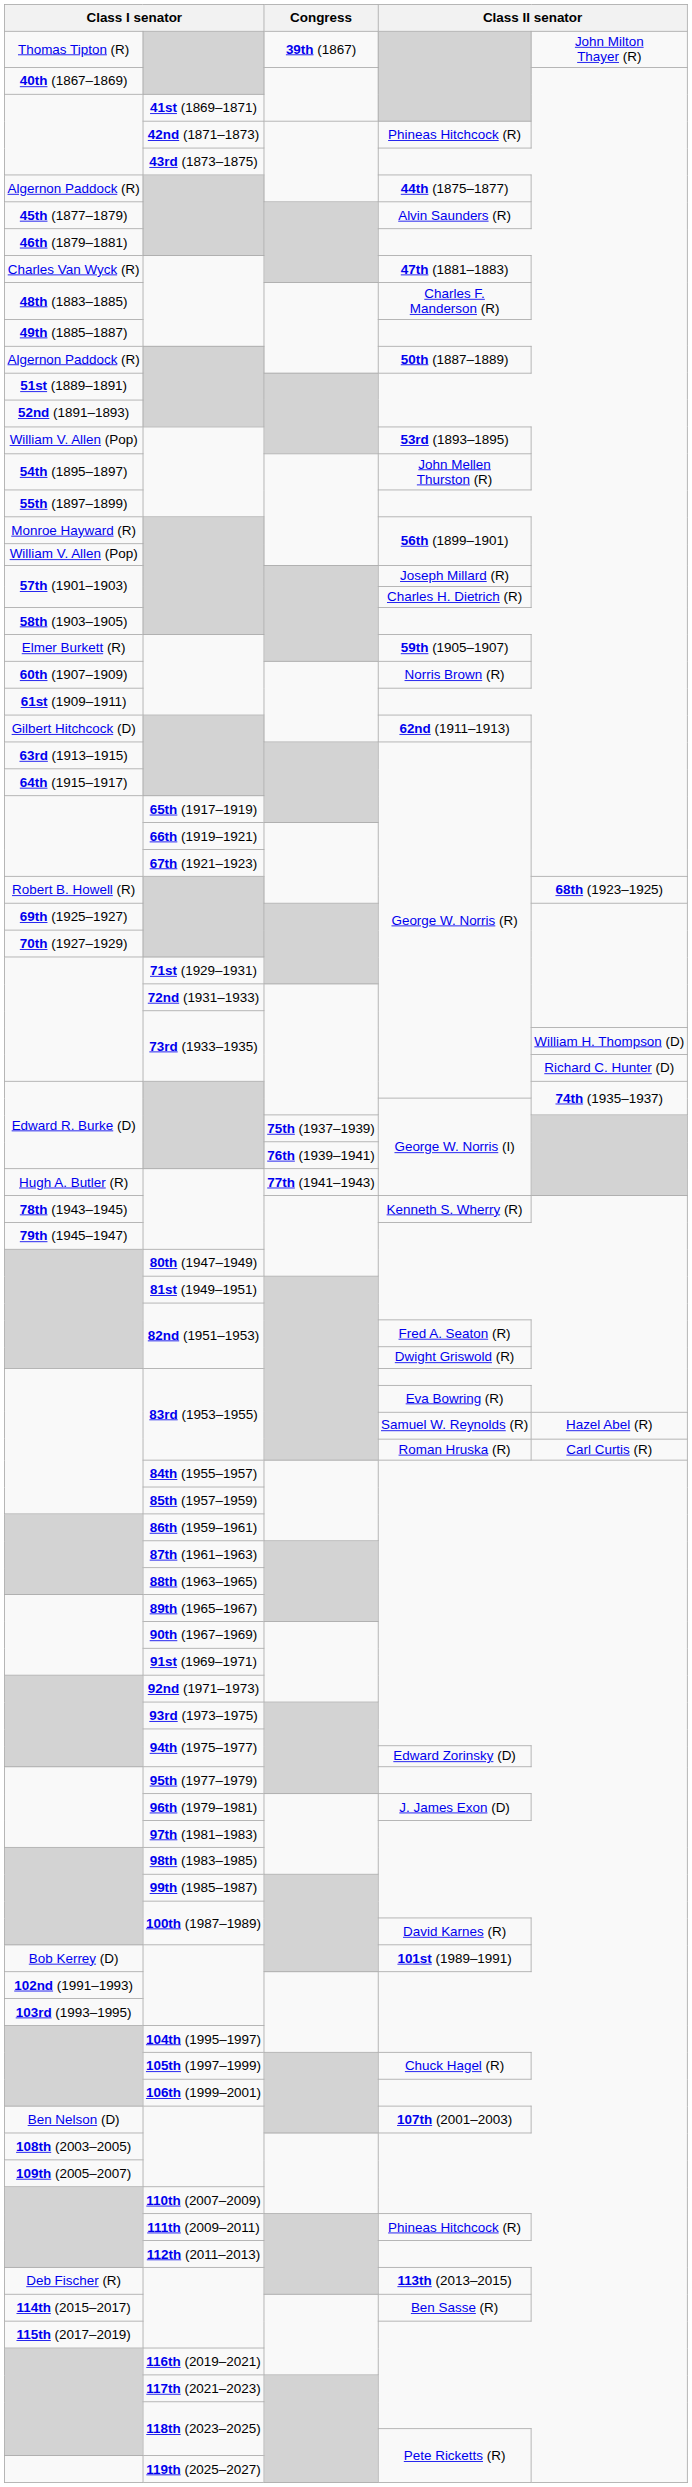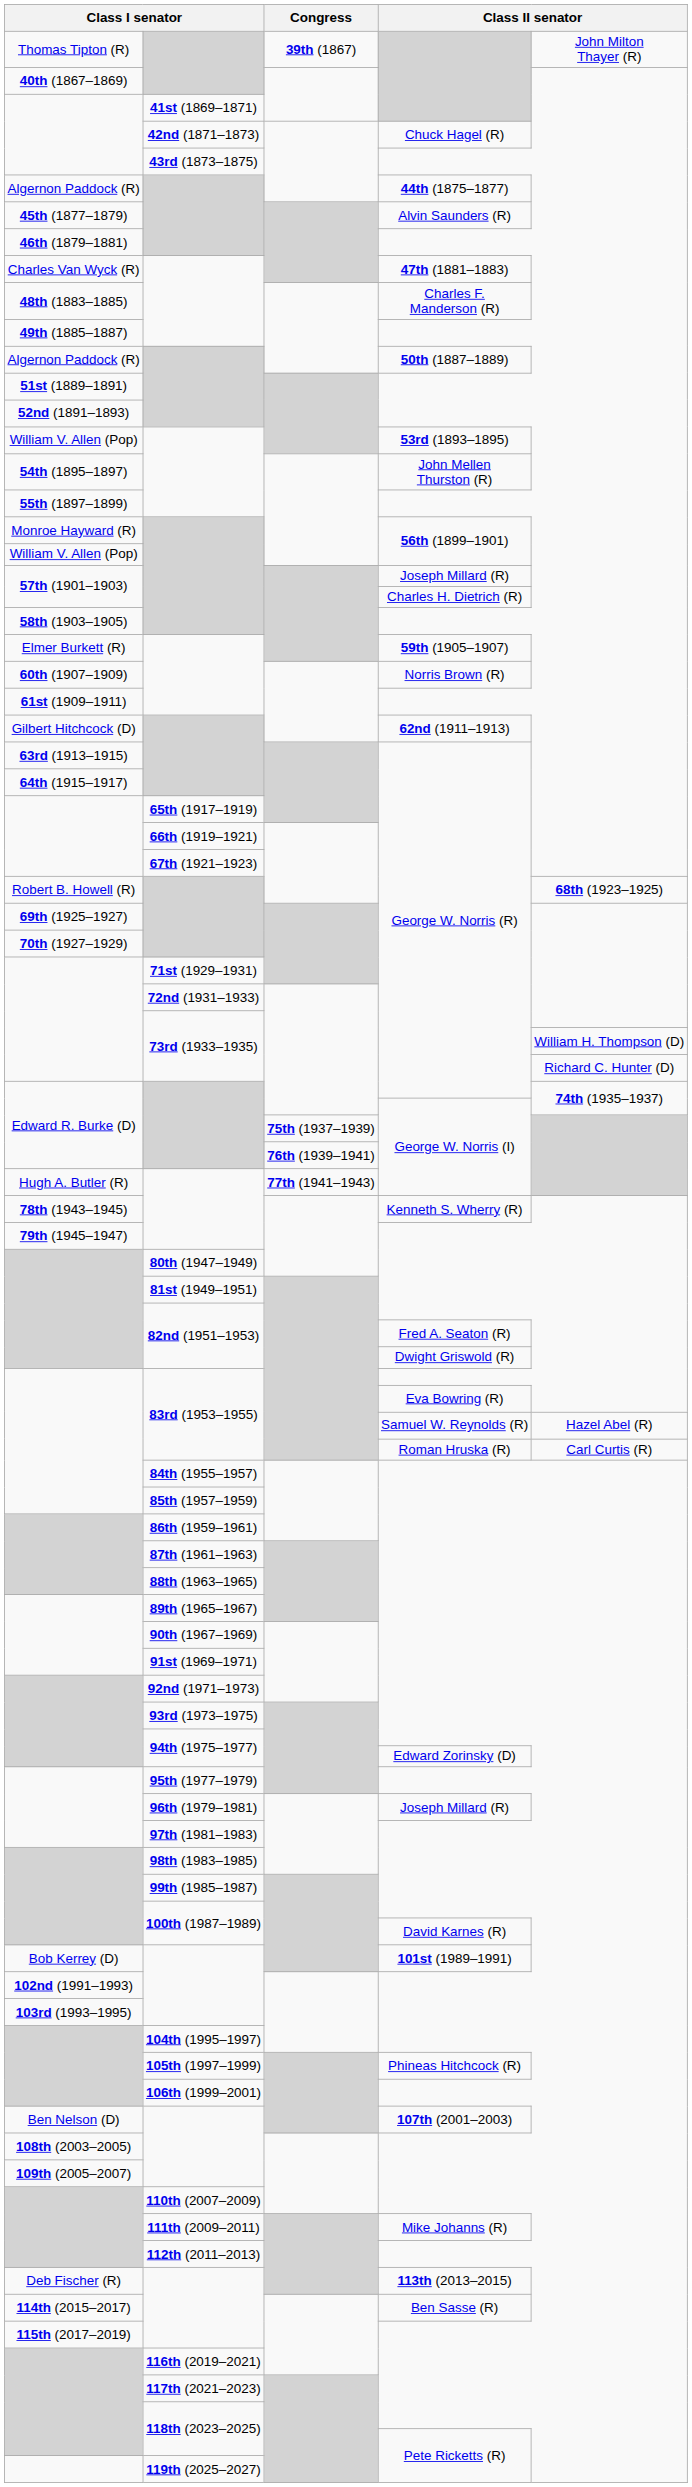42nd (1871–1873) | column 4: Phineas Hitchcock (R) -> Chuck Hagel (R)
96th (1979–1981) | column 4: J. James Exon (D) -> Joseph Millard (R)
105th (1997–1999) | column 4: Chuck Hagel (R) -> Phineas Hitchcock (R)
111th (2009–2011) | column 4: Phineas Hitchcock (R) -> Mike Johanns (R)
